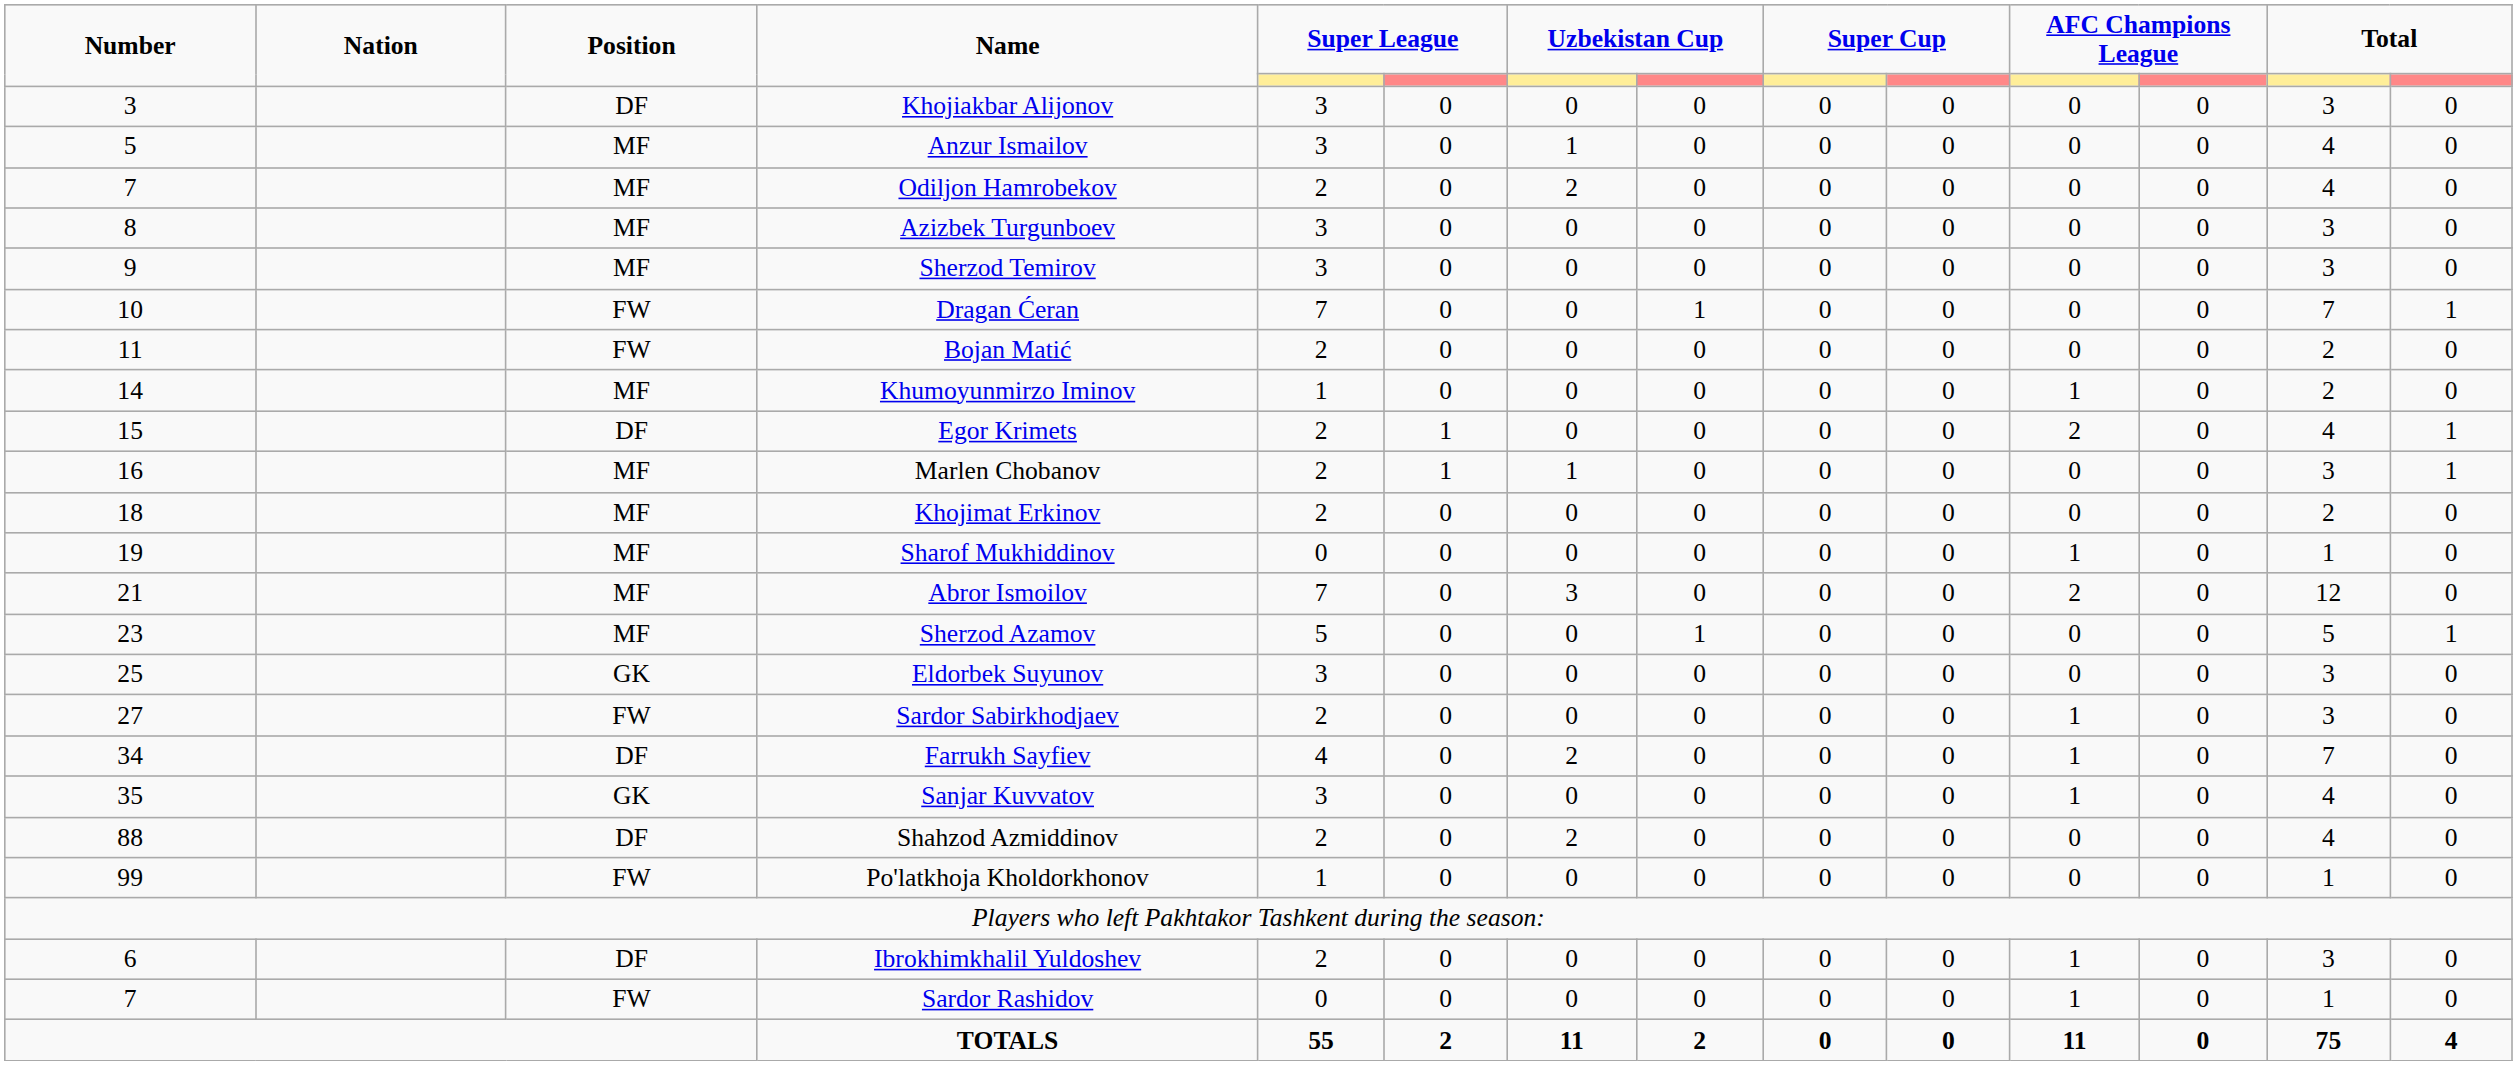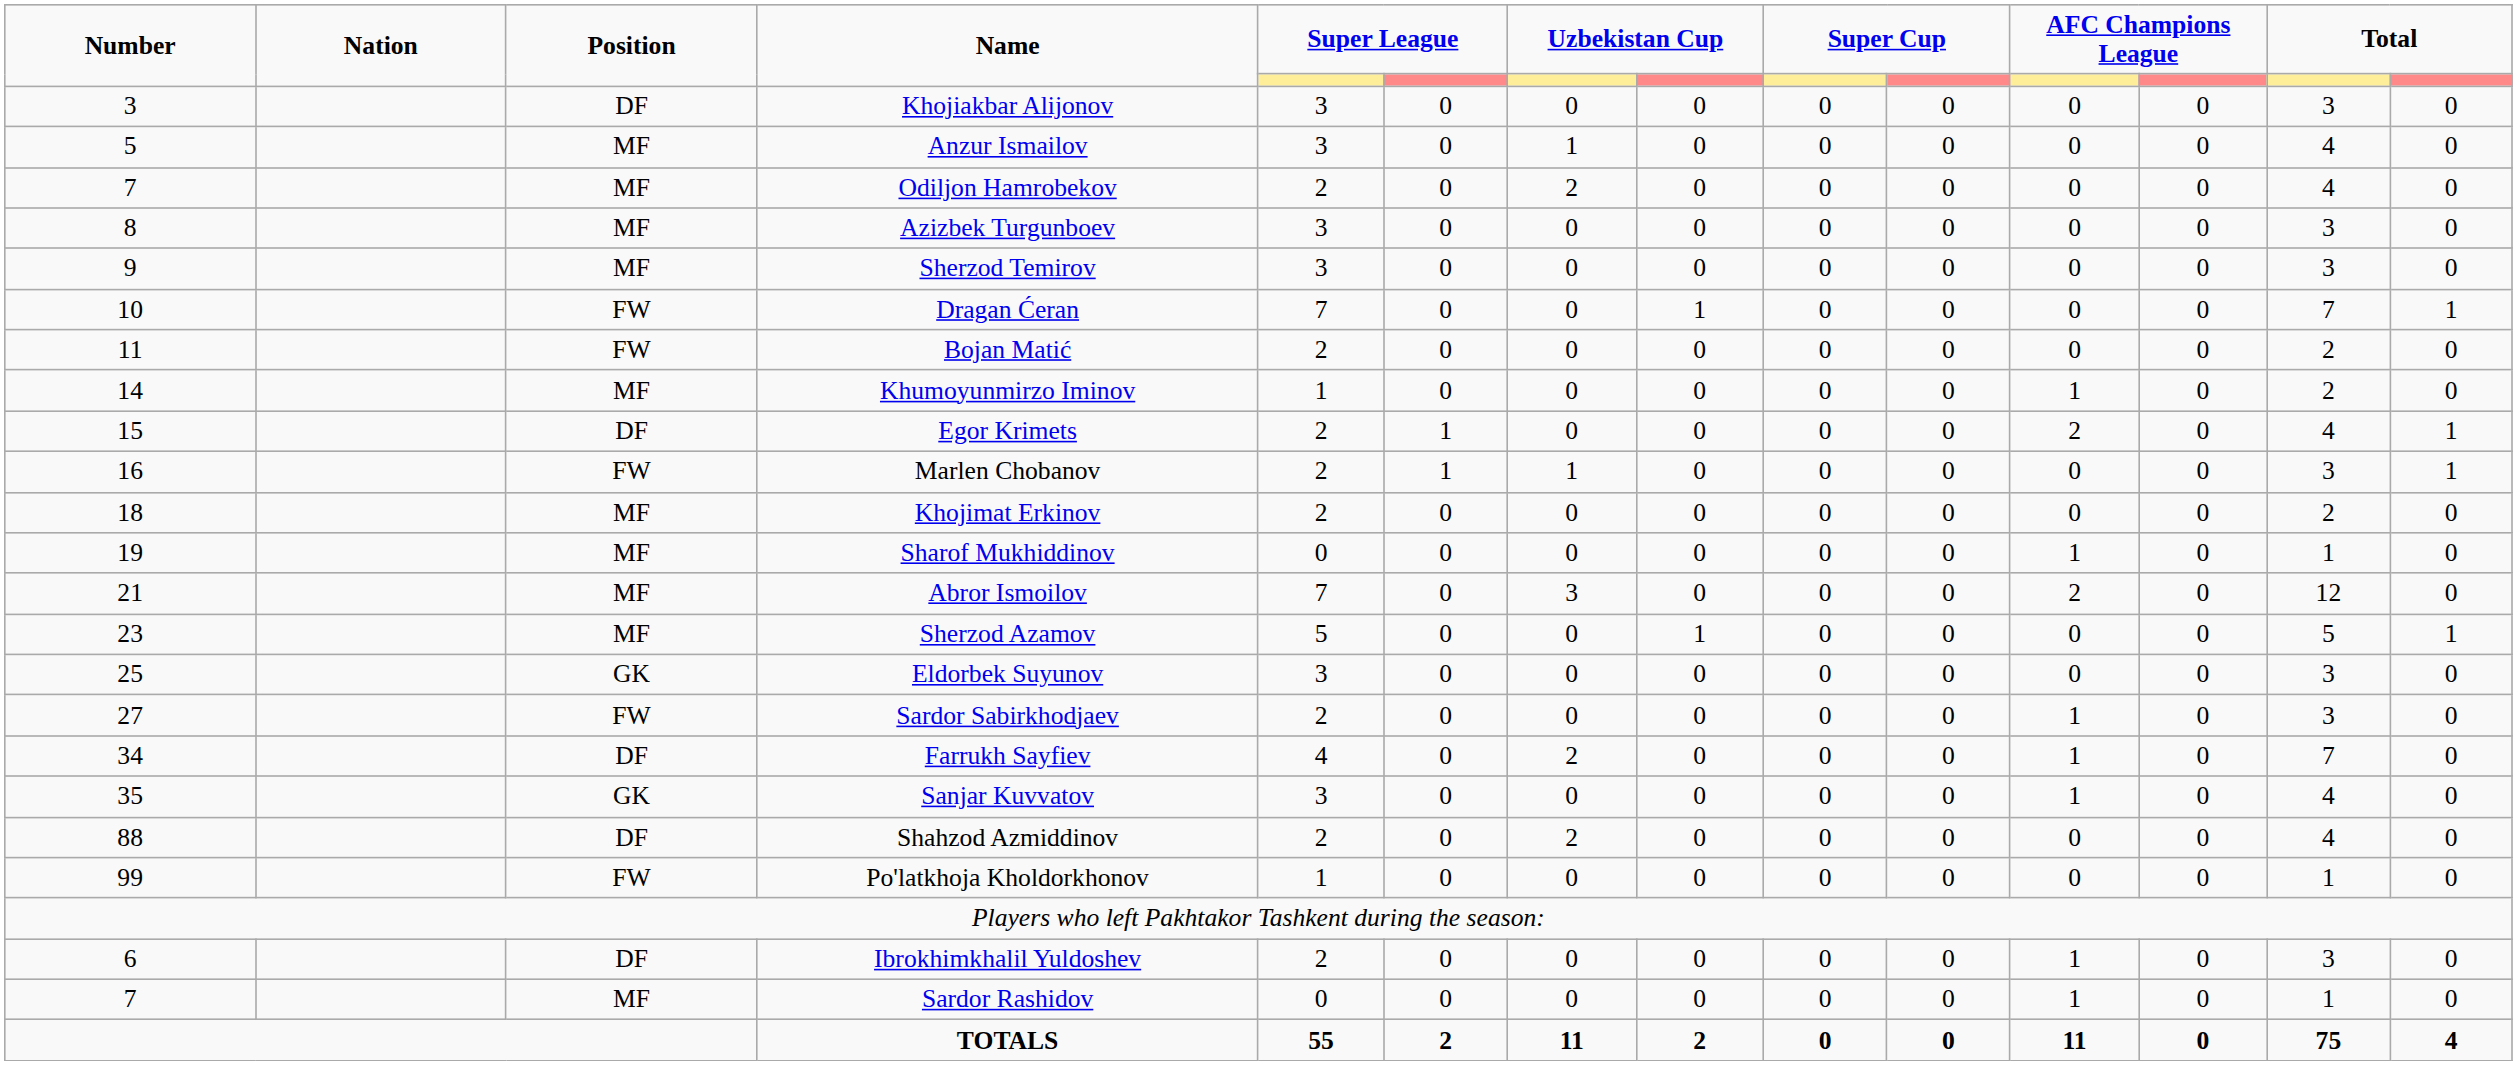Marlen Chobanov | Position: MF -> FW
Sardor Rashidov | Position: FW -> MF
